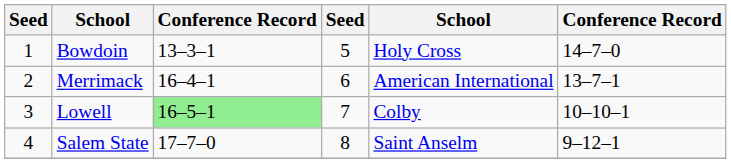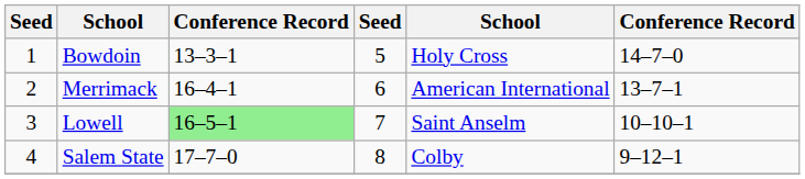Lowell | column 5: Colby -> Saint Anselm
Salem State | column 5: Saint Anselm -> Colby
